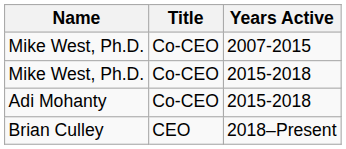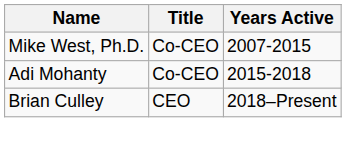- row: Mike West, Ph.D. | Co-CEO | 2015-2018
